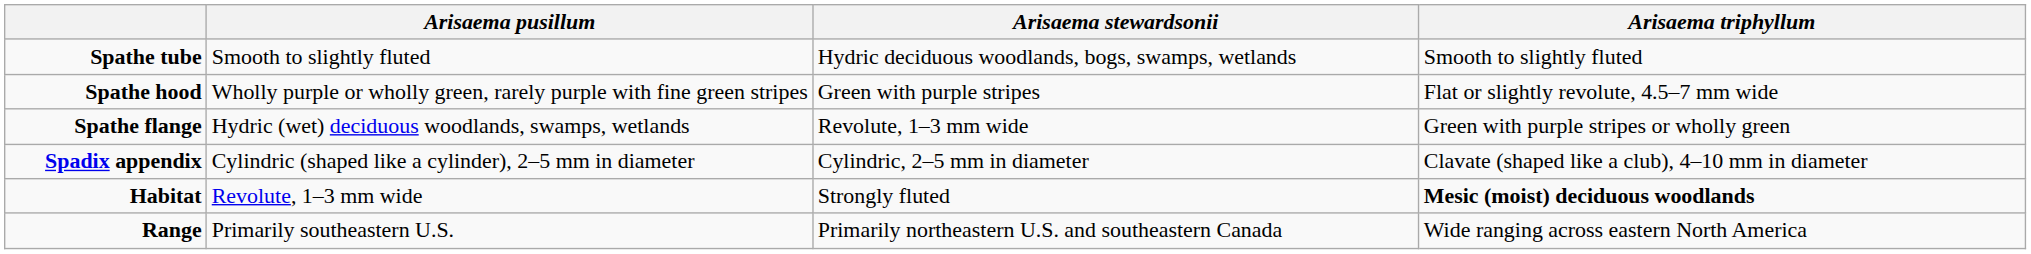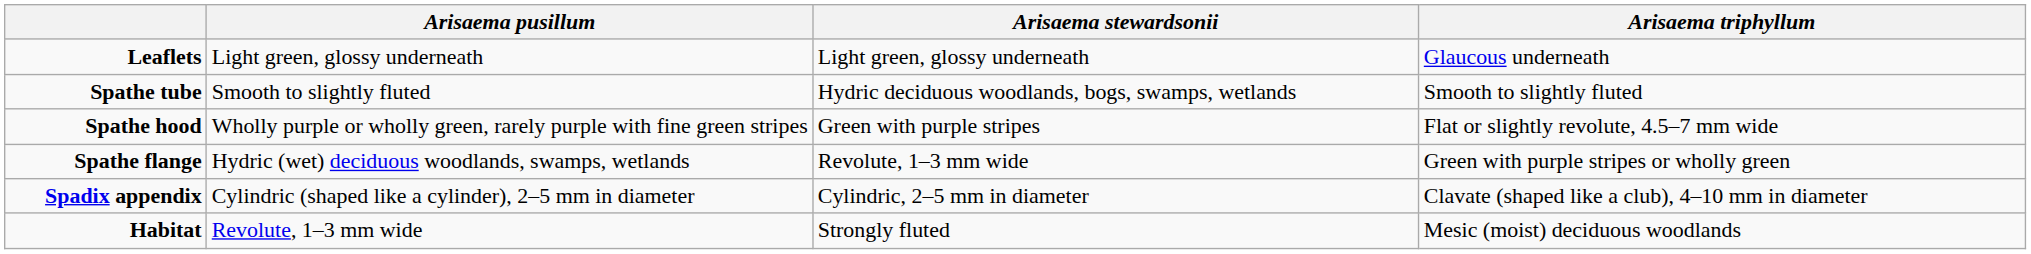+ row: Leaflets | Light green, glossy underneath | Light green, glossy underneath | Glaucous underneath
Habitat | Arisaema triphyllum: bold -> normal
- row: Range | Primarily southeastern U.S. | Primarily northeastern U.S. and southeastern Canada | Wide ranging across eastern North America
